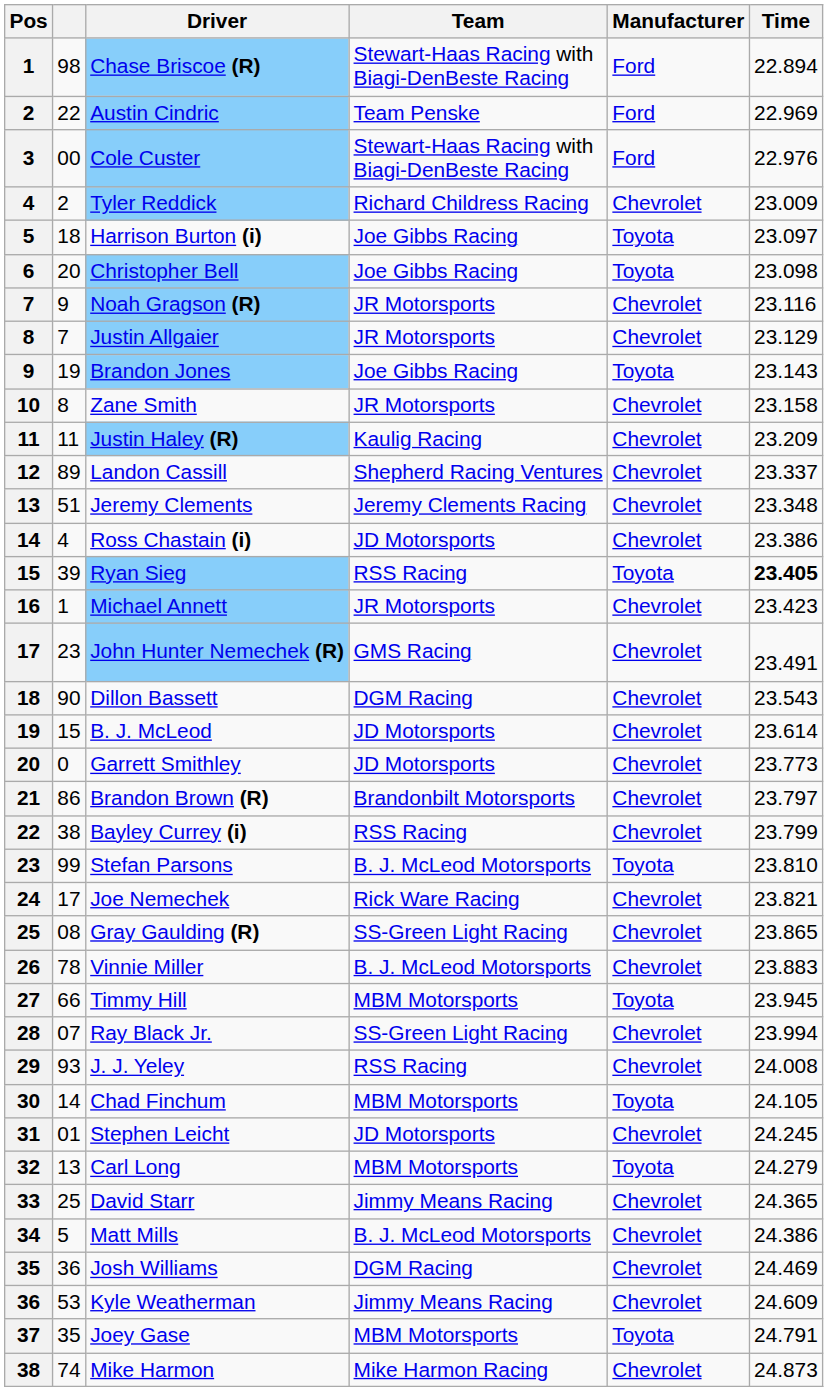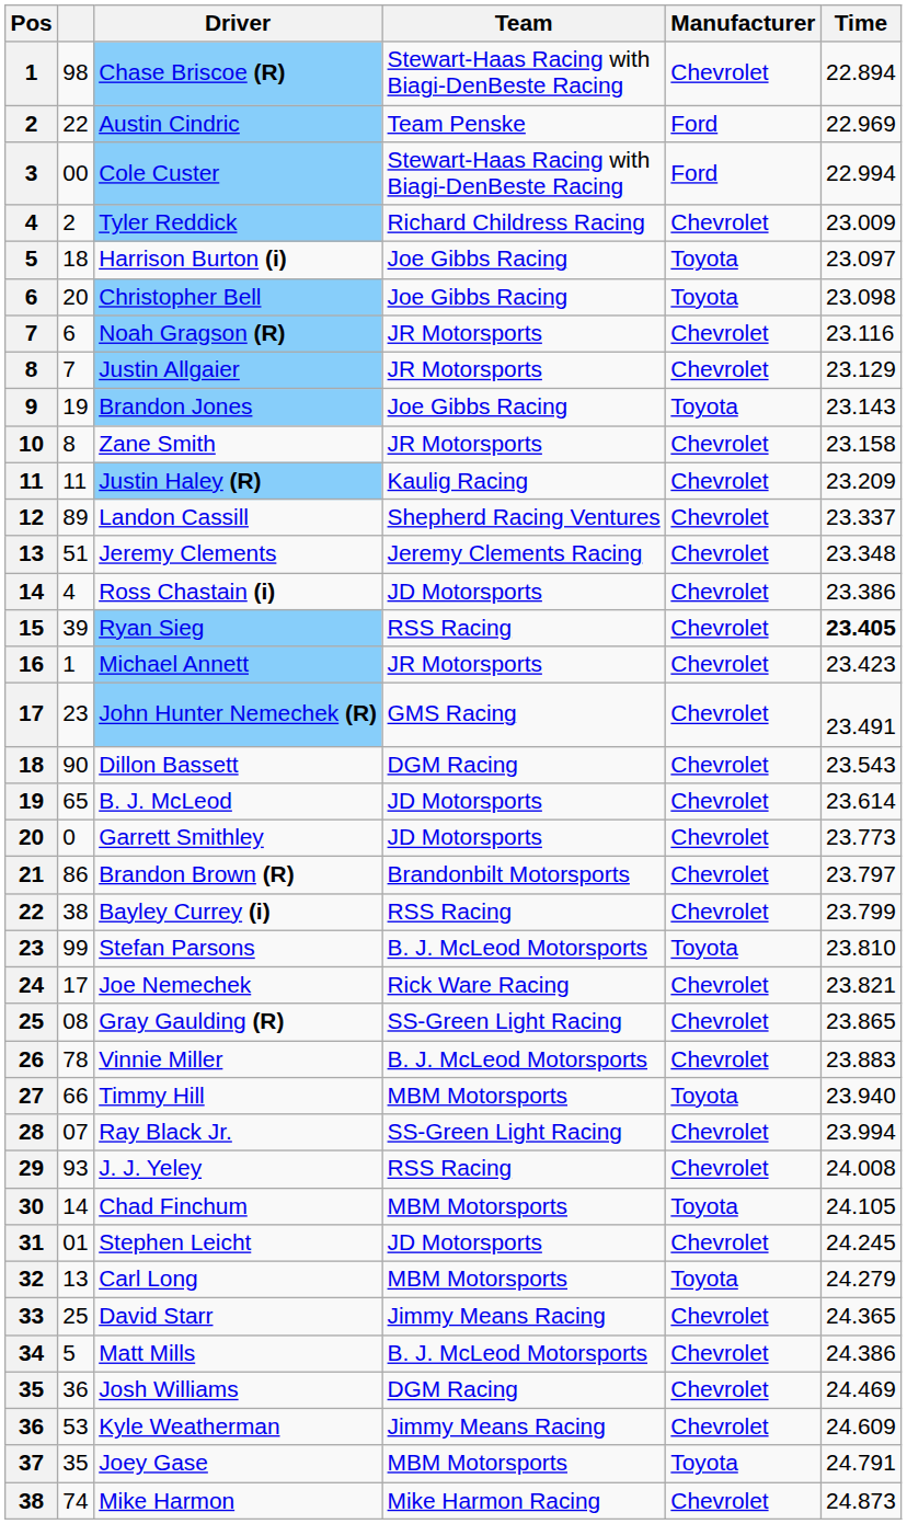Chase Briscoe (R) | Manufacturer: Ford -> Chevrolet
Cole Custer | Time: 22.976 -> 22.994
Noah Gragson (R) | column 2: 9 -> 6
Ryan Sieg | Manufacturer: Toyota -> Chevrolet
B. J. McLeod | column 2: 15 -> 65
Timmy Hill | Time: 23.945 -> 23.940
